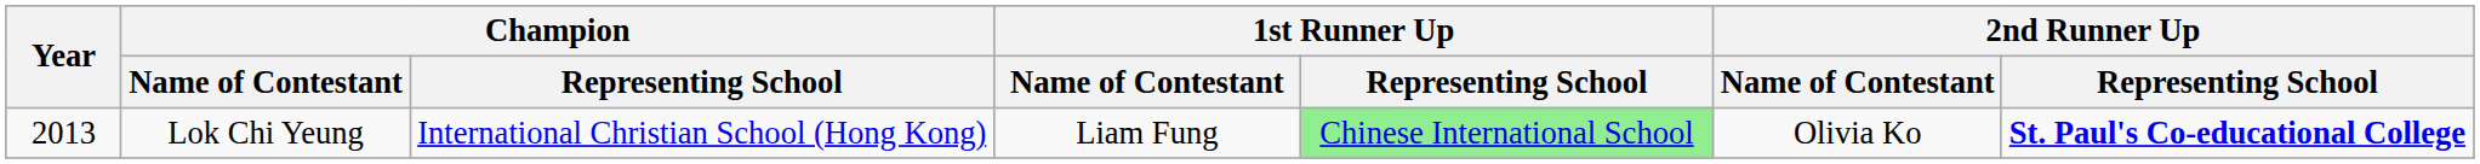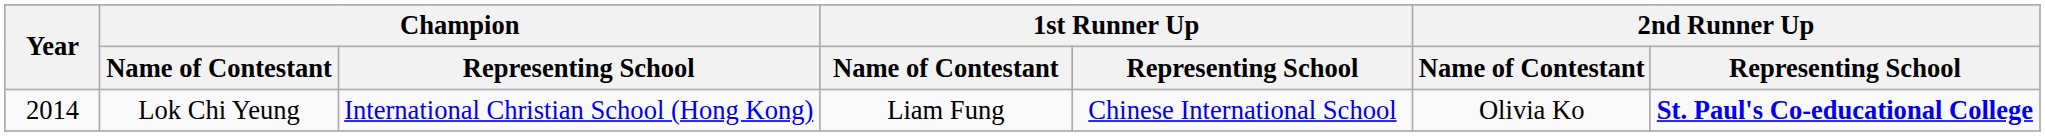Lok Chi Yeung | Year: 2013 -> 2014
Lok Chi Yeung | 1st Runner Up / Representing School: lightgreen background -> no background
